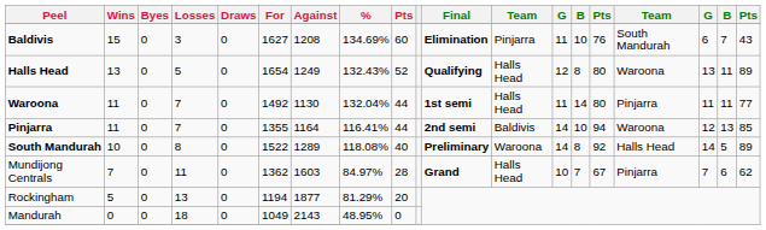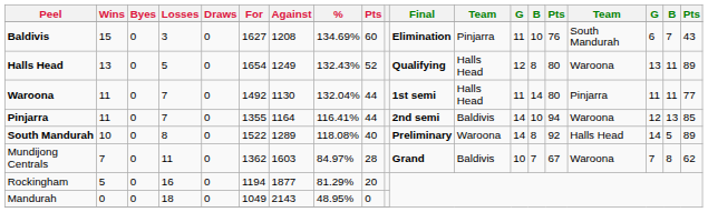Mundijong Centrals | column 12: Halls Head -> Baldivis
Mundijong Centrals | column 16: Pinjarra -> Waroona
Mundijong Centrals | column 18: 6 -> 8
Rockingham | Losses: 13 -> 16
